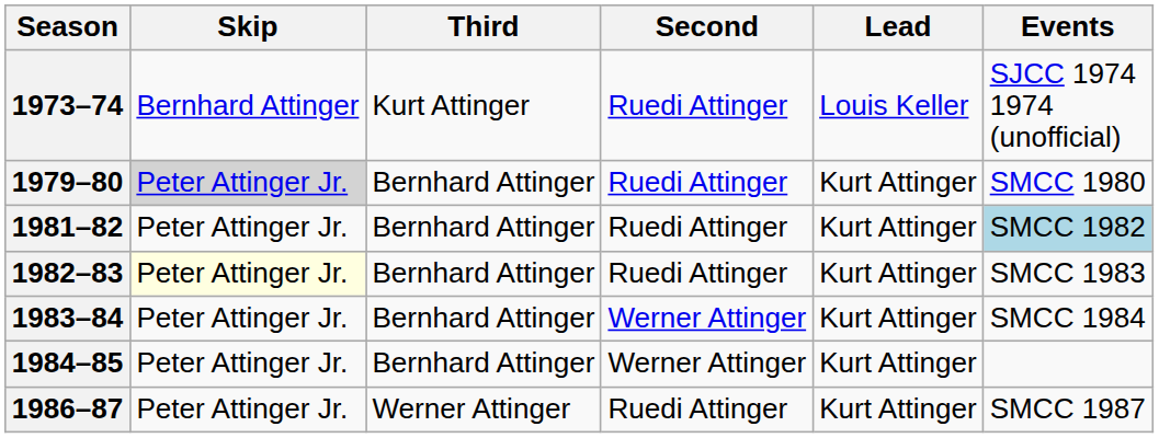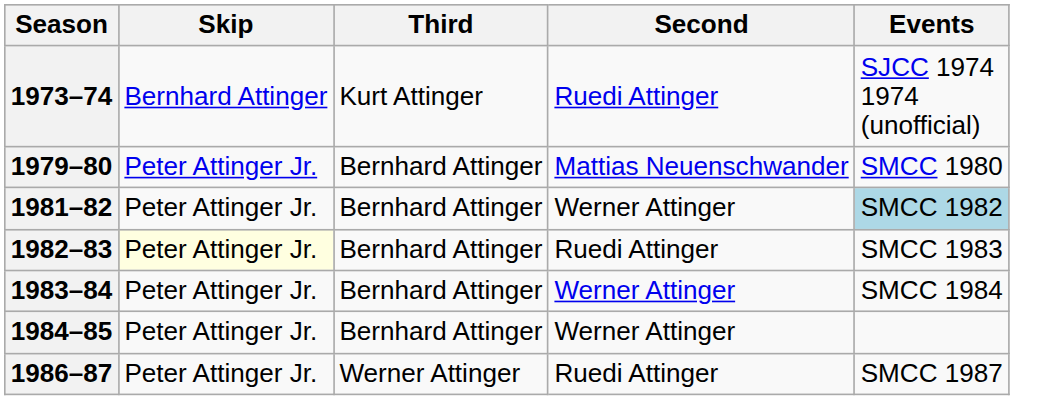- column: Lead | Louis Keller | Kurt Attinger | Kurt Attinger | Kurt Attinger | Kurt Attinger | Kurt Attinger | Kurt Attinger
1979–80 | Skip: lightgrey background -> no background
1979–80 | Second: Ruedi Attinger -> Mattias Neuenschwander
1981–82 | Second: Ruedi Attinger -> Werner Attinger
